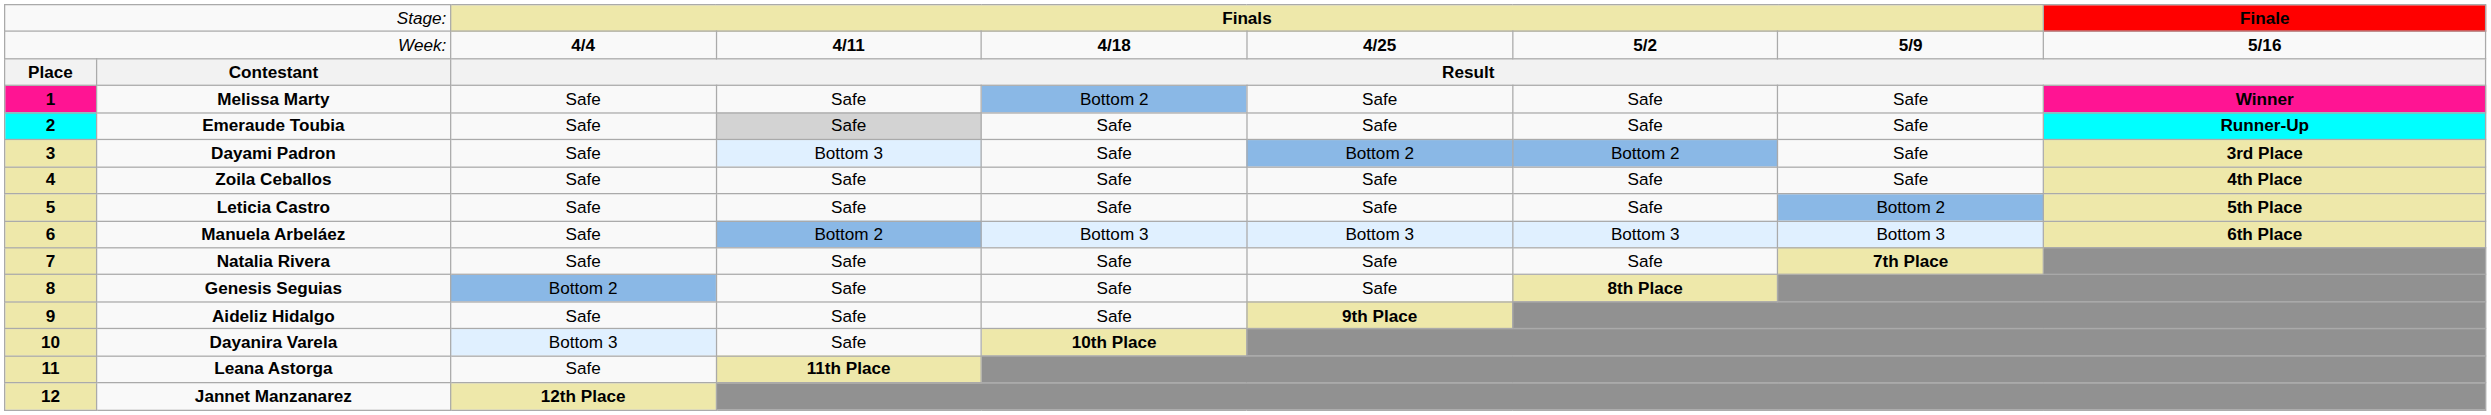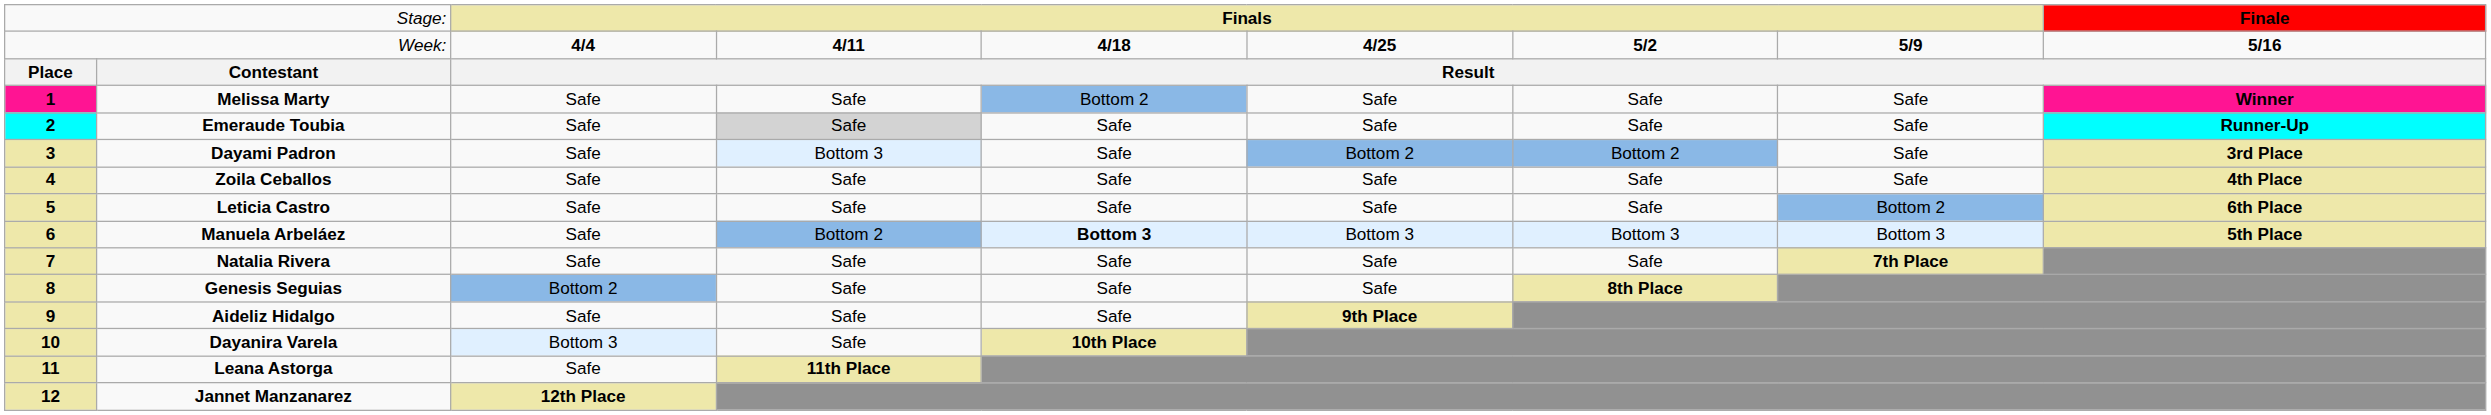Leticia Castro | column 9: 5th Place -> 6th Place
Manuela Arbeláez | column 5: normal -> bold
Manuela Arbeláez | column 9: 6th Place -> 5th Place
